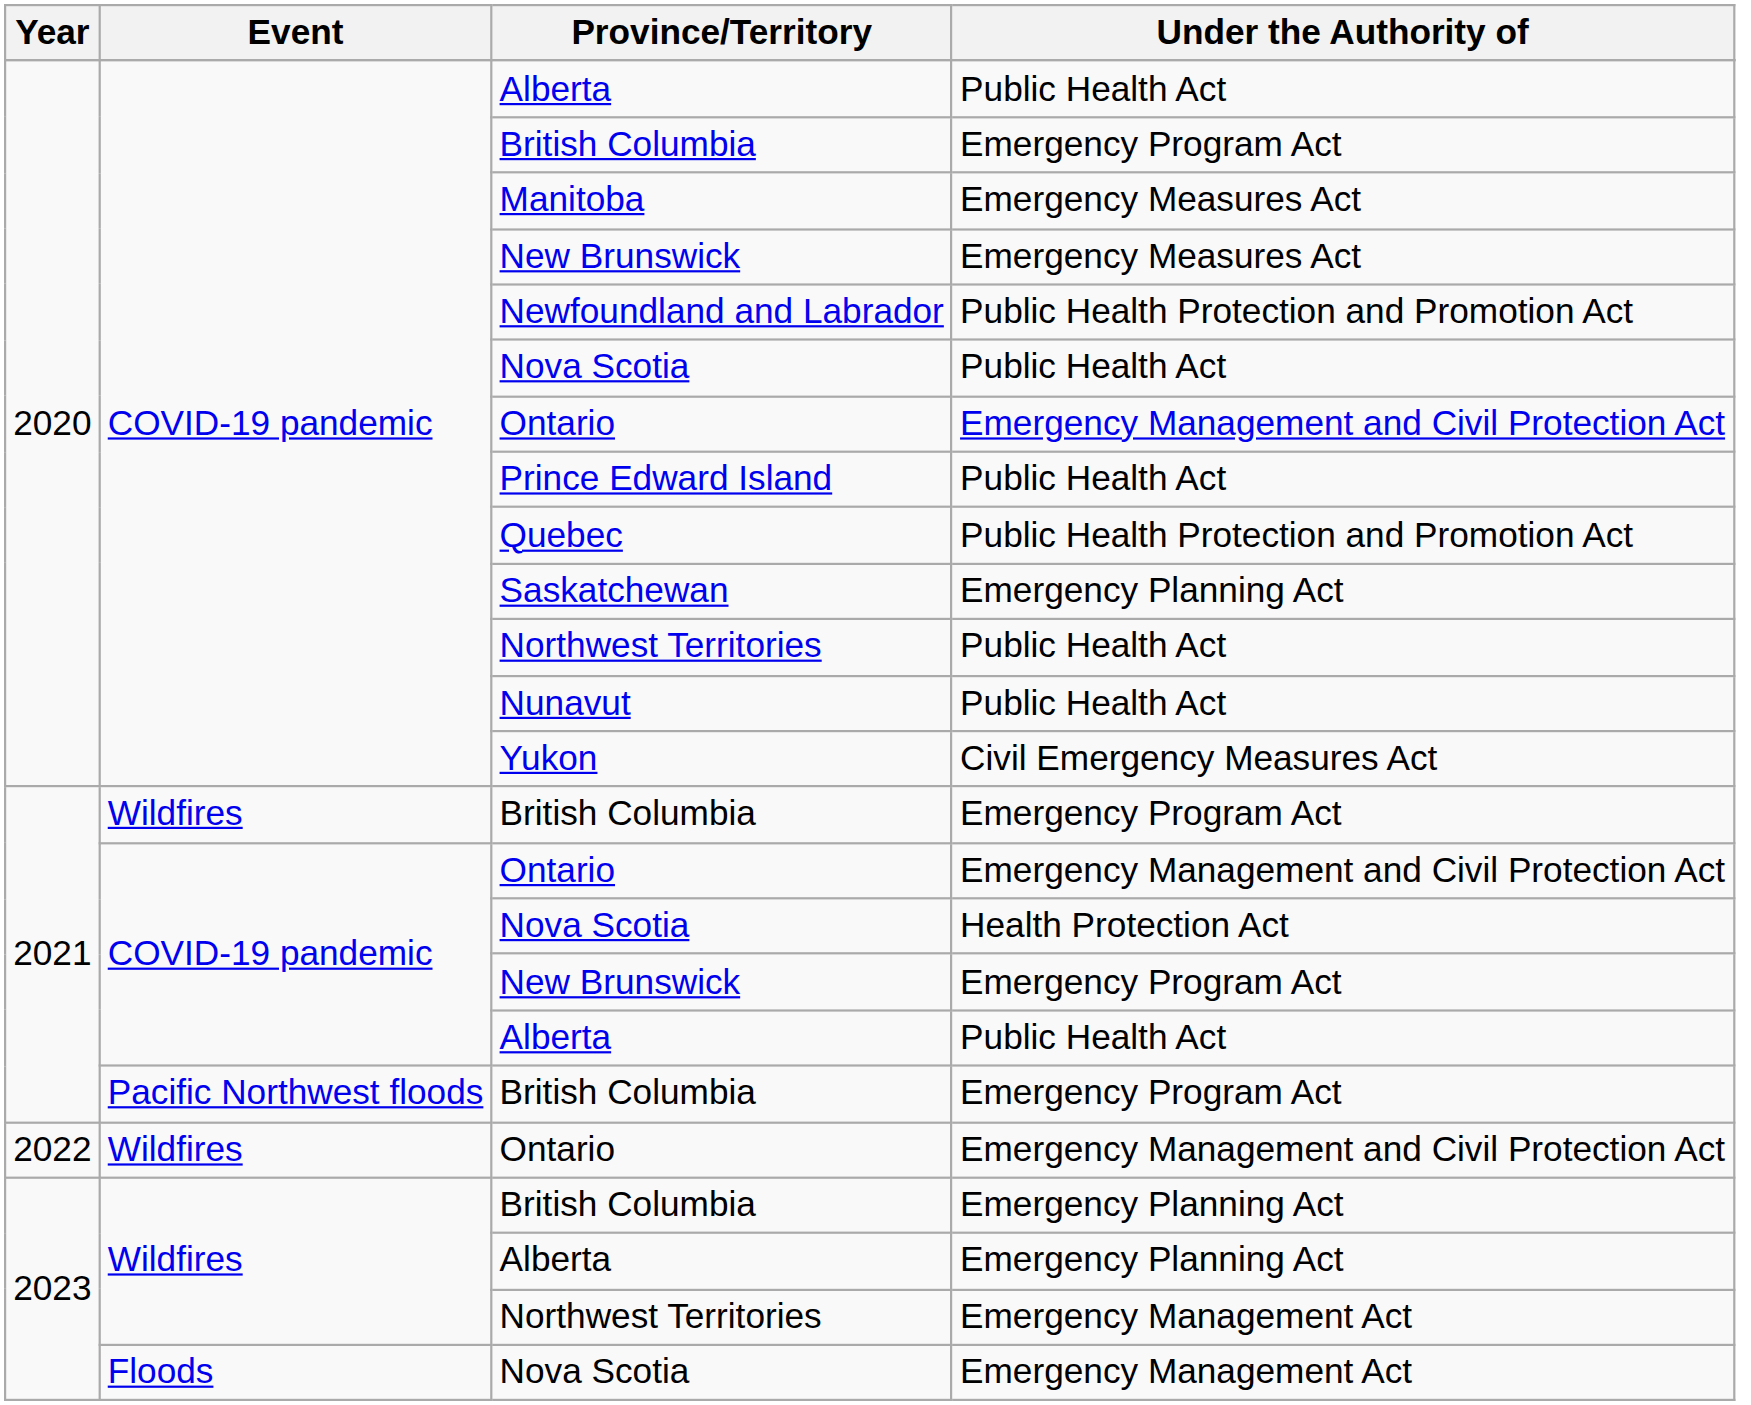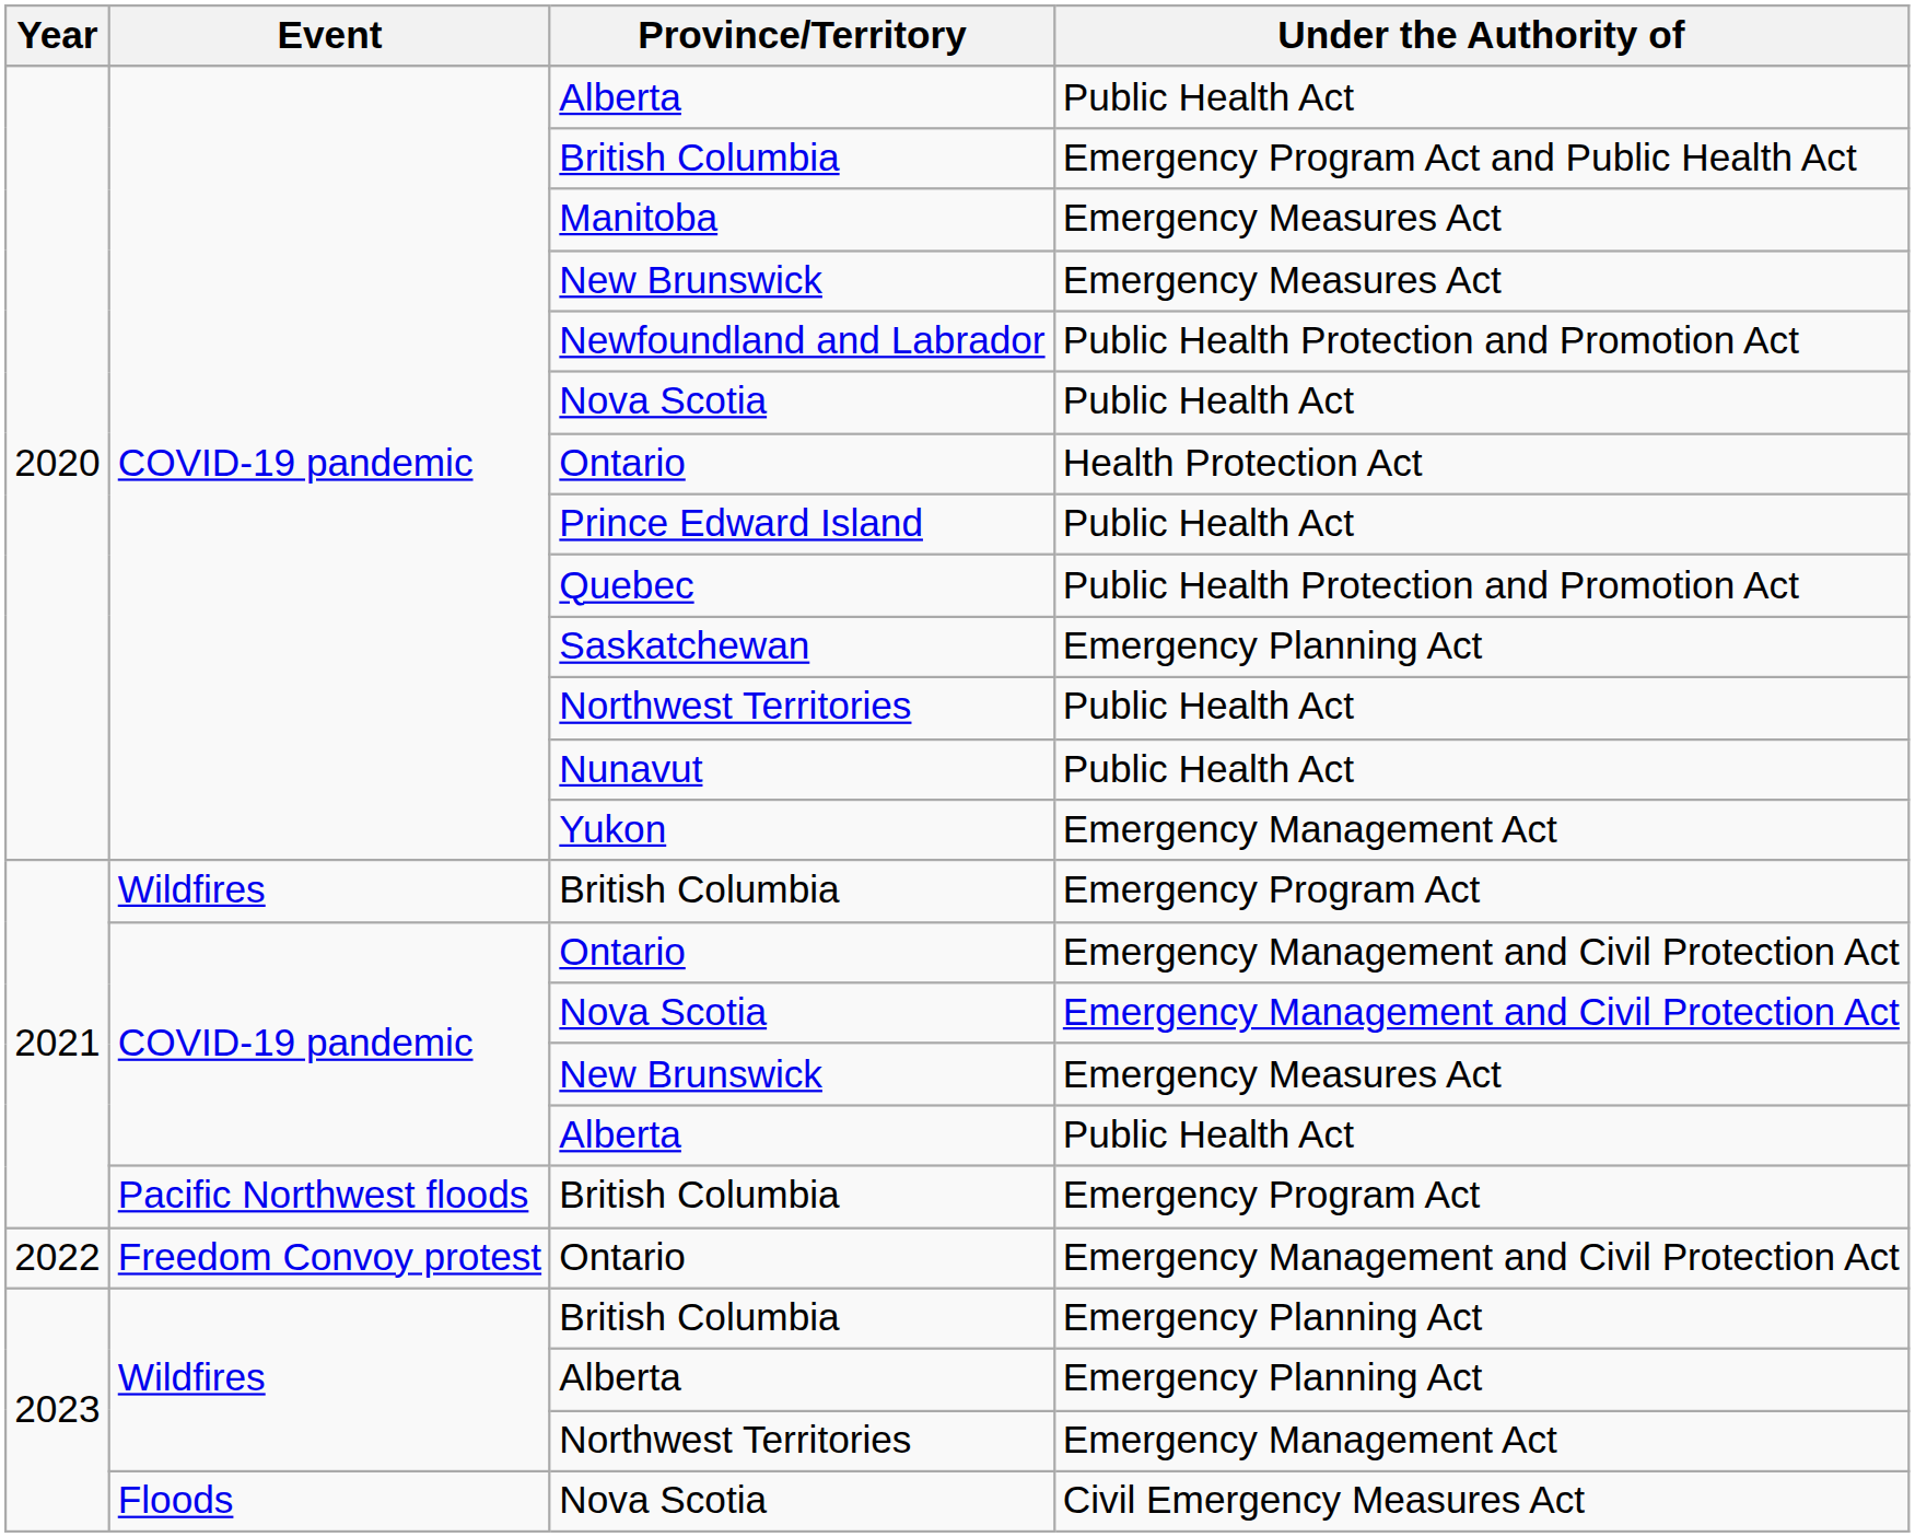2020 / British Columbia | Under the Authority of: Emergency Program Act -> Emergency Program Act and Public Health Act
2020 / Ontario | Under the Authority of: Emergency Management and Civil Protection Act -> Health Protection Act
Yukon | Under the Authority of: Civil Emergency Measures Act -> Emergency Management Act
2021 / Nova Scotia | Under the Authority of: Health Protection Act -> Emergency Management and Civil Protection Act
2021 / New Brunswick | Under the Authority of: Emergency Program Act -> Emergency Measures Act
2022 / Ontario | Event: Wildfires -> Freedom Convoy protest
2023 / Nova Scotia | Under the Authority of: Emergency Management Act -> Civil Emergency Measures Act
